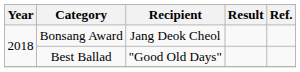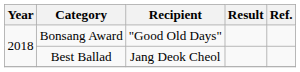Bonsang Award | Recipient: Jang Deok Cheol -> "Good Old Days"
Best Ballad | Recipient: "Good Old Days" -> Jang Deok Cheol
